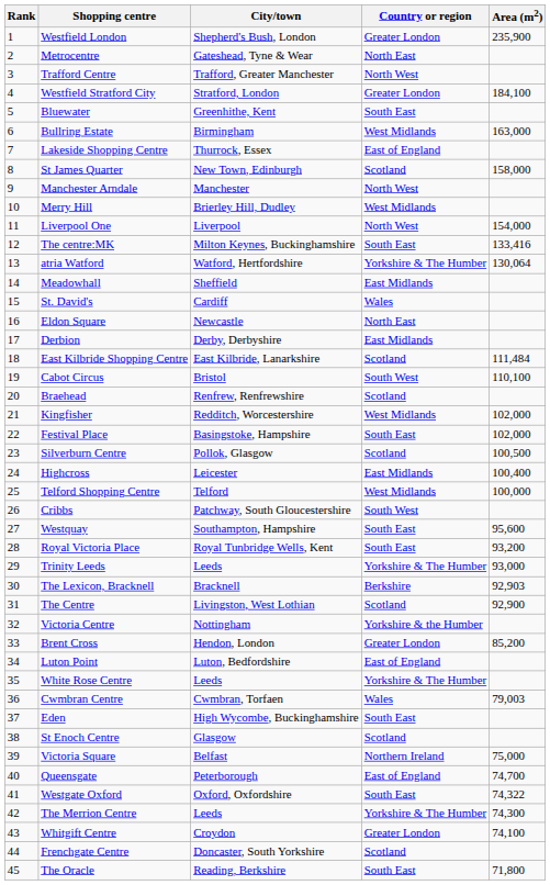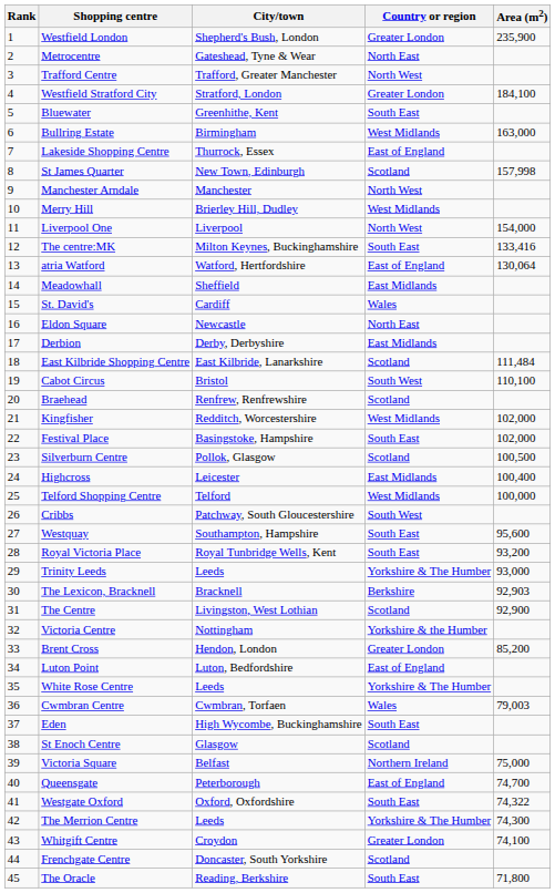St James Quarter | Area (m2): 158,000 -> 157,998
atria Watford | Country or region: Yorkshire & The Humber -> East of England
